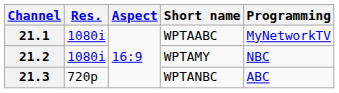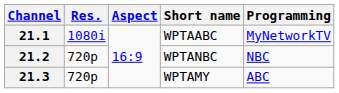21.2 | Res.: 1080i -> 720p
21.2 | Short name: WPTAMY -> WPTANBC
21.3 | Short name: WPTANBC -> WPTAMY
